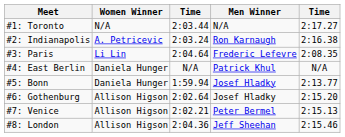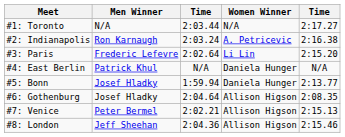columns swapped: Men Winner <-> Women Winner
#3: Paris | column 3: 2:04.64 -> 2:02.64
#3: Paris | column 5: 2:08.35 -> 2:15.20
#6: Gothenburg | column 3: 2:02.64 -> 2:04.64
#6: Gothenburg | column 5: 2:15.20 -> 2:08.35
